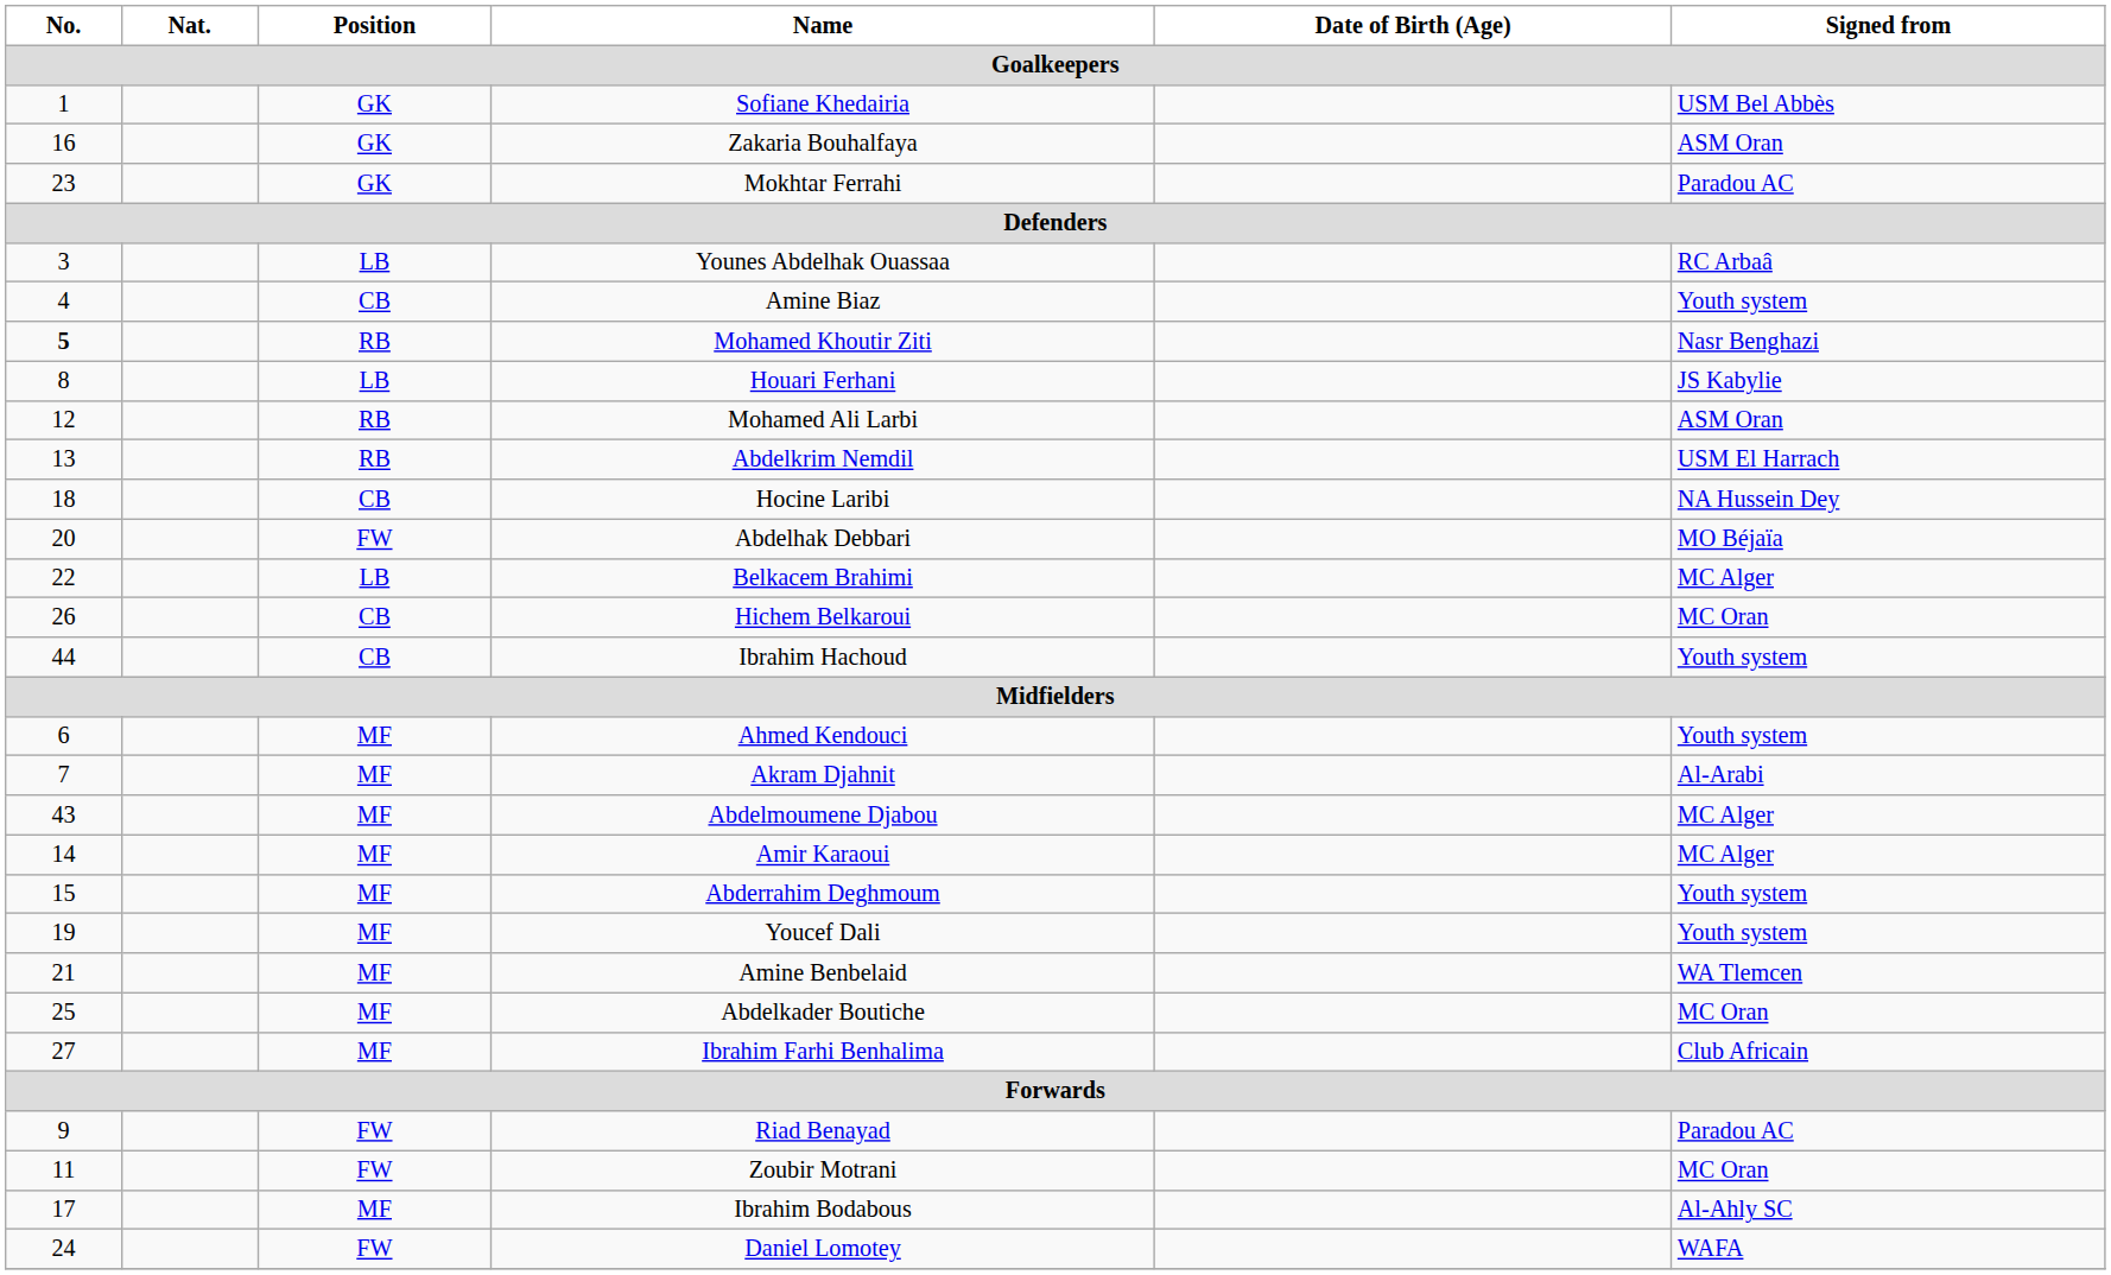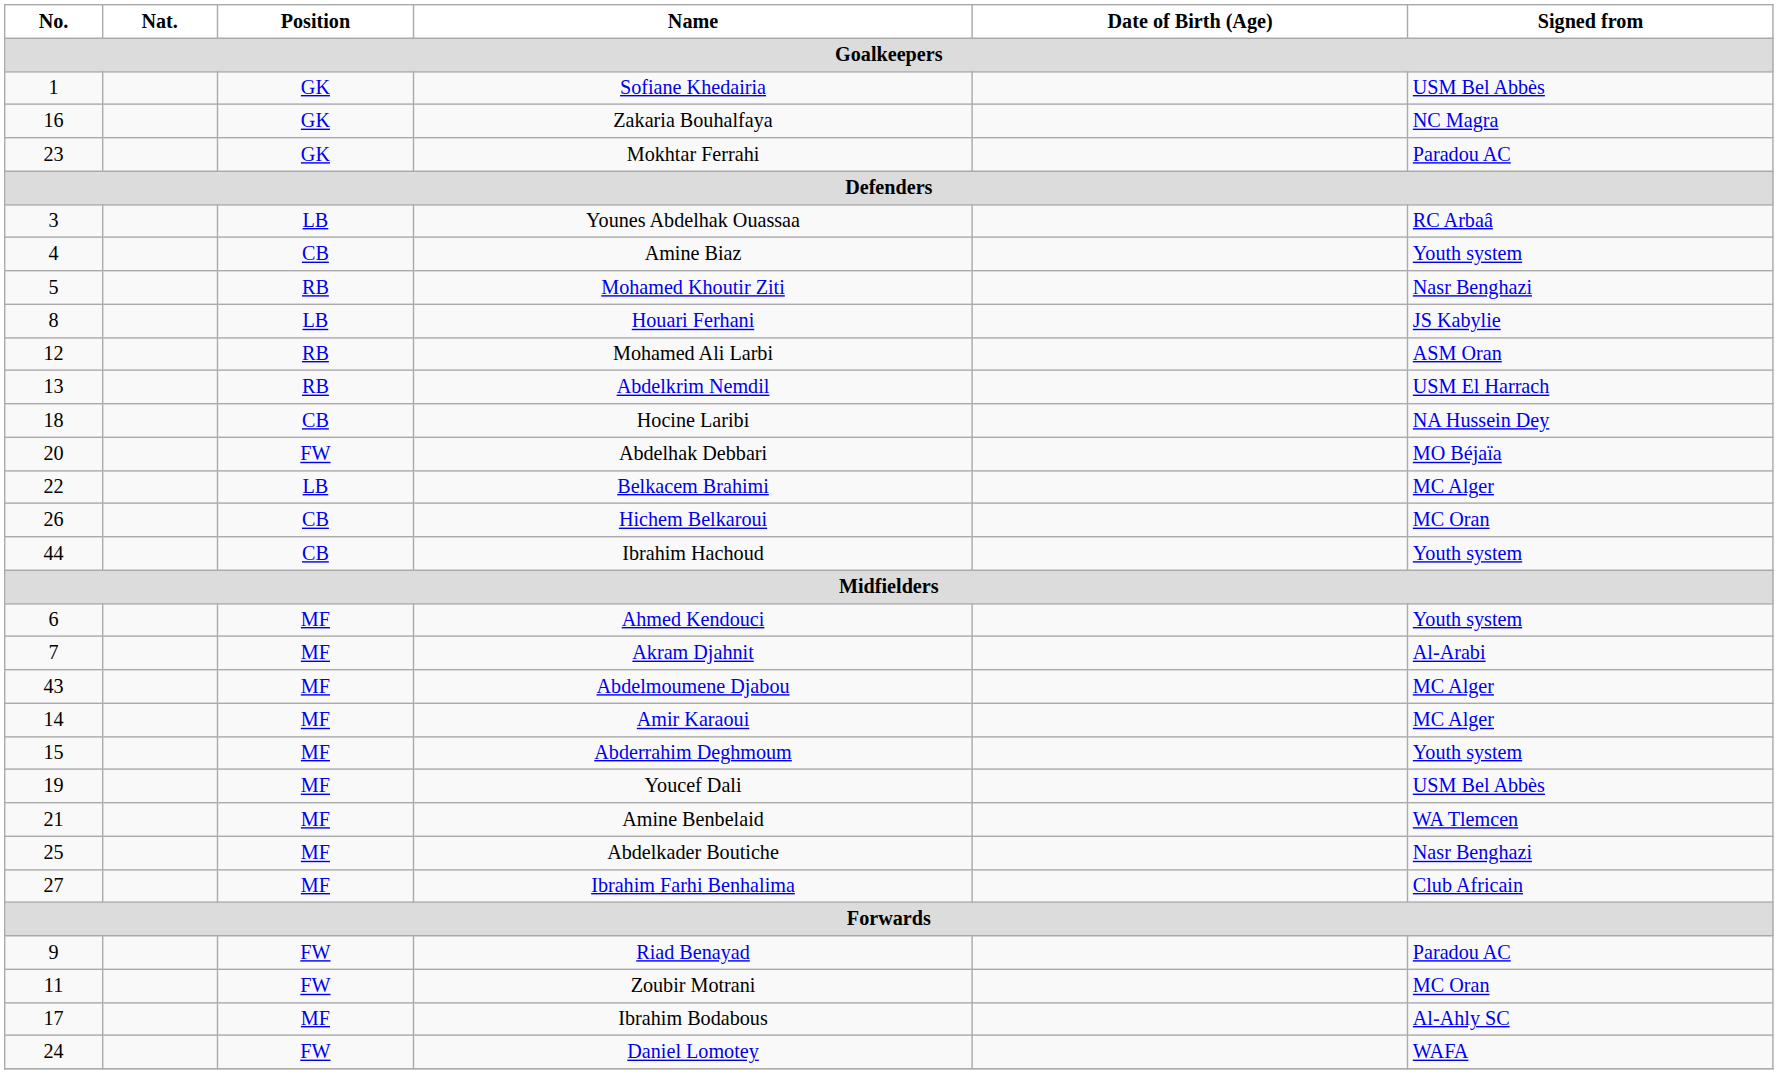Zakaria Bouhalfaya | Signed from: ASM Oran -> NC Magra
Mohamed Khoutir Ziti | No.: bold -> normal
Youcef Dali | Signed from: Youth system -> USM Bel Abbès
Abdelkader Boutiche | Signed from: MC Oran -> Nasr Benghazi
